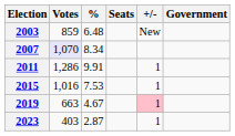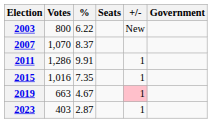2003 | Votes: 859 -> 800
2003 | %: 6.48 -> 6.22
2007 | Votes: lavender background -> no background
2007 | %: 8.34 -> 8.37
2015 | %: 7.53 -> 7.35
